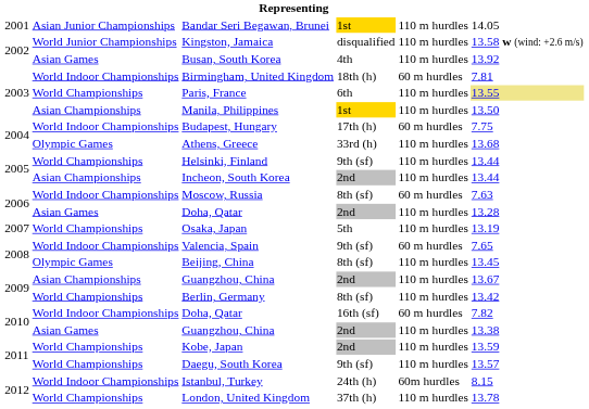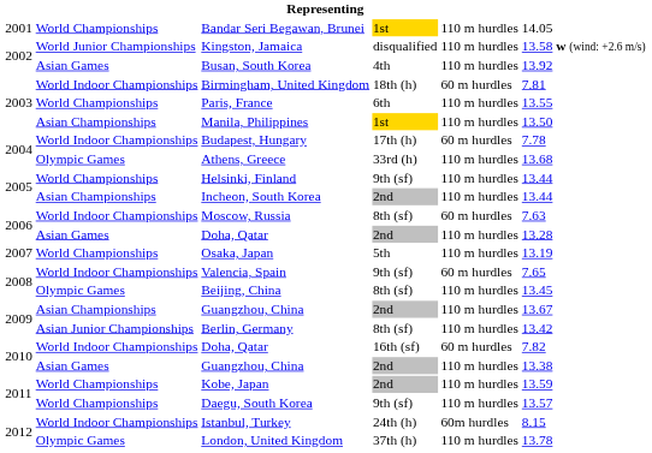Bandar Seri Begawan, Brunei | column 2: Asian Junior Championships -> World Championships
Paris, France | column 6: khaki background -> no background
Budapest, Hungary | column 6: 7.75 -> 7.78
Berlin, Germany | column 2: World Championships -> Asian Junior Championships
London, United Kingdom | column 2: World Championships -> Olympic Games
